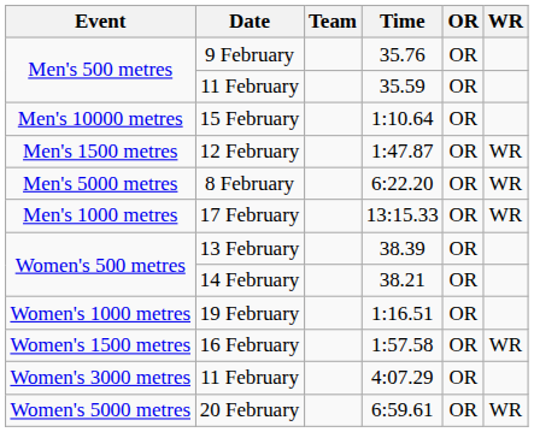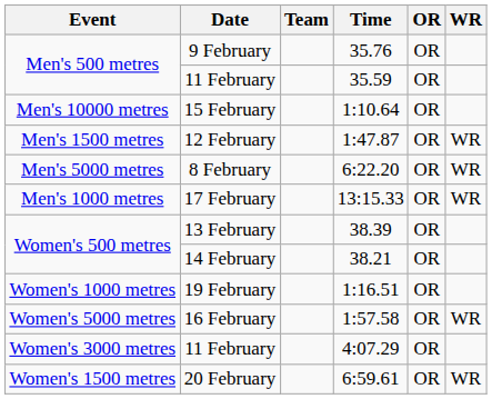16 February | Event: Women's 1500 metres -> Women's 5000 metres
20 February | Event: Women's 5000 metres -> Women's 1500 metres
